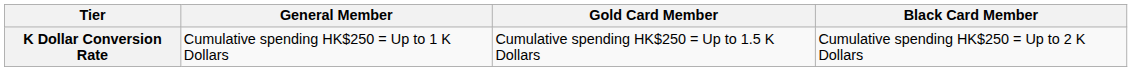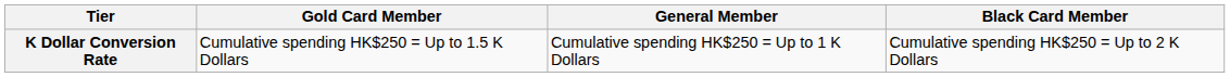columns swapped: General Member <-> Gold Card Member
